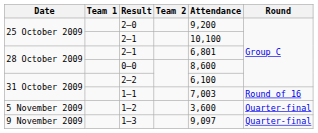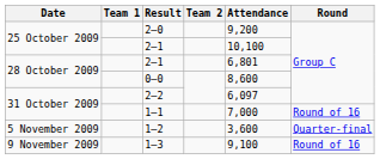2–2 | Attendance: 6,100 -> 6,097
1–1 | Attendance: 7,003 -> 7,000
1–3 | Attendance: 9,097 -> 9,100
1–3 | Round: Quarter-final -> Round of 16
